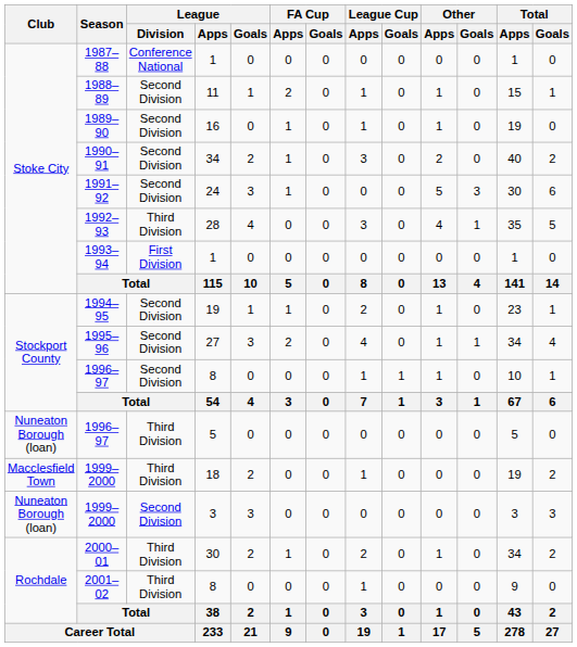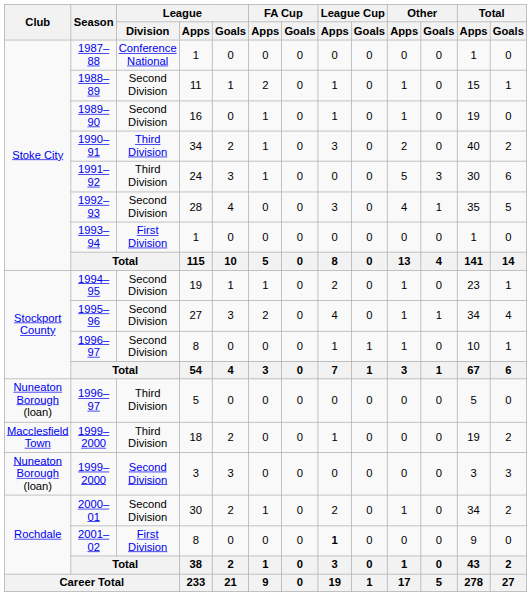1990–91 | League / Division: Second Division -> Third Division
1991–92 | League / Division: Second Division -> Third Division
1992–93 | League / Division: Third Division -> Second Division
2000–01 | League / Division: Third Division -> Second Division
2001–02 | League / Division: Third Division -> First Division
2001–02 | League Cup / Apps: normal -> bold
